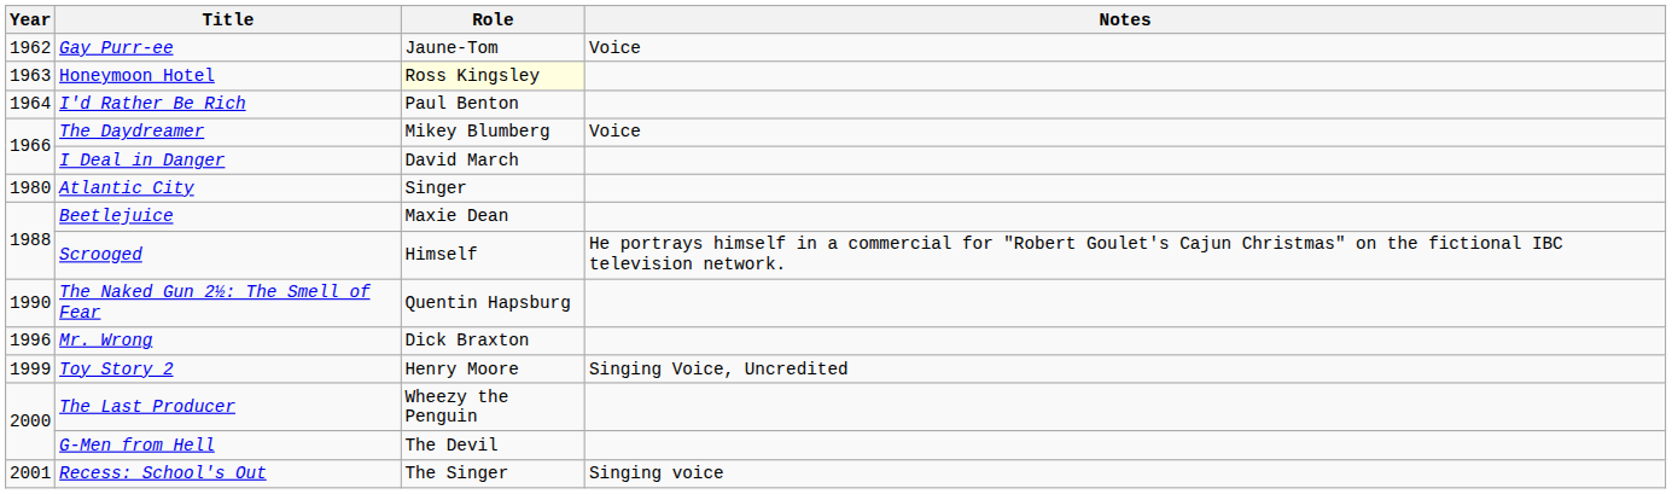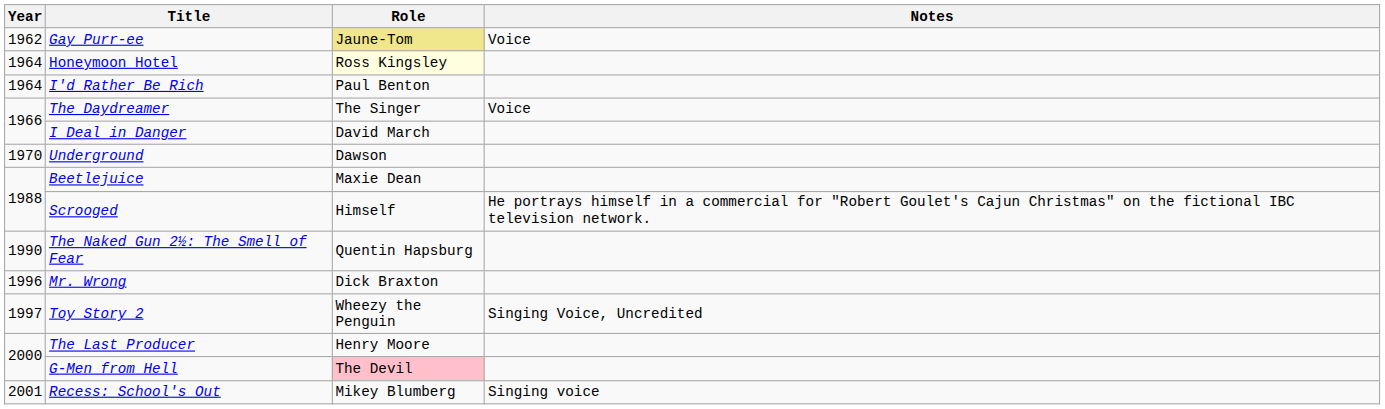Gay Purr-ee | Role: no background -> khaki background
Honeymoon Hotel | Year: 1963 -> 1964
The Daydreamer | Role: Mikey Blumberg -> The Singer
+ row: 1970 | Underground | Dawson
- row: 1980 | Atlantic City | Singer
Toy Story 2 | Year: 1999 -> 1997
Toy Story 2 | Role: Henry Moore -> Wheezy the Penguin
The Last Producer | Role: Wheezy the Penguin -> Henry Moore
G-Men from Hell | Role: no background -> pink background
Recess: School's Out | Role: The Singer -> Mikey Blumberg
